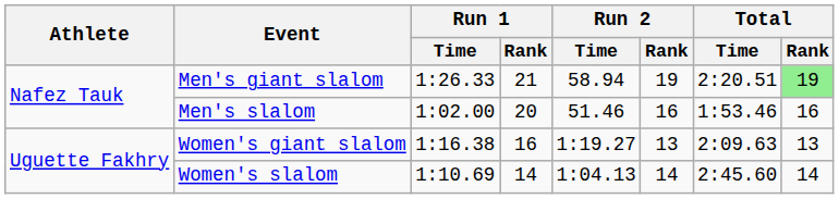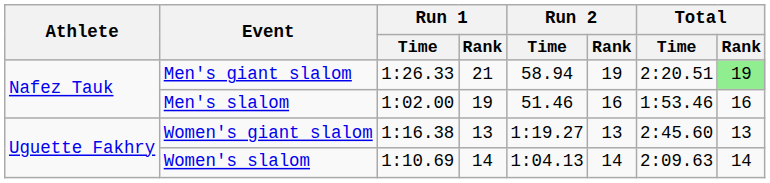Men's slalom | Run 1 / Rank: 20 -> 19
Women's giant slalom | Run 1 / Rank: 16 -> 13
Women's giant slalom | Total / Time: 2:09.63 -> 2:45.60
Women's slalom | Total / Time: 2:45.60 -> 2:09.63
